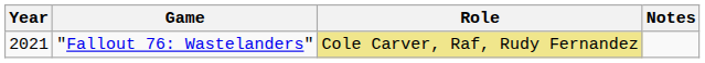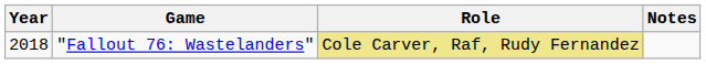"Fallout 76: Wastelanders" | Year: 2021 -> 2018
